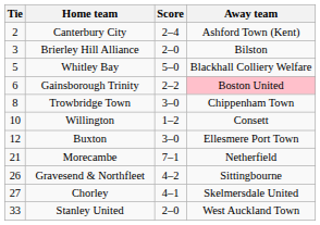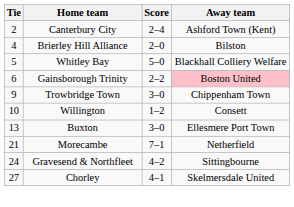Brierley Hill Alliance | Tie: 3 -> 4
Trowbridge Town | Tie: 8 -> 9
Buxton | Tie: 12 -> 13
Gravesend & Northfleet | Tie: 26 -> 24
- row: 33 | Stanley United | 2–0 | West Auckland Town
